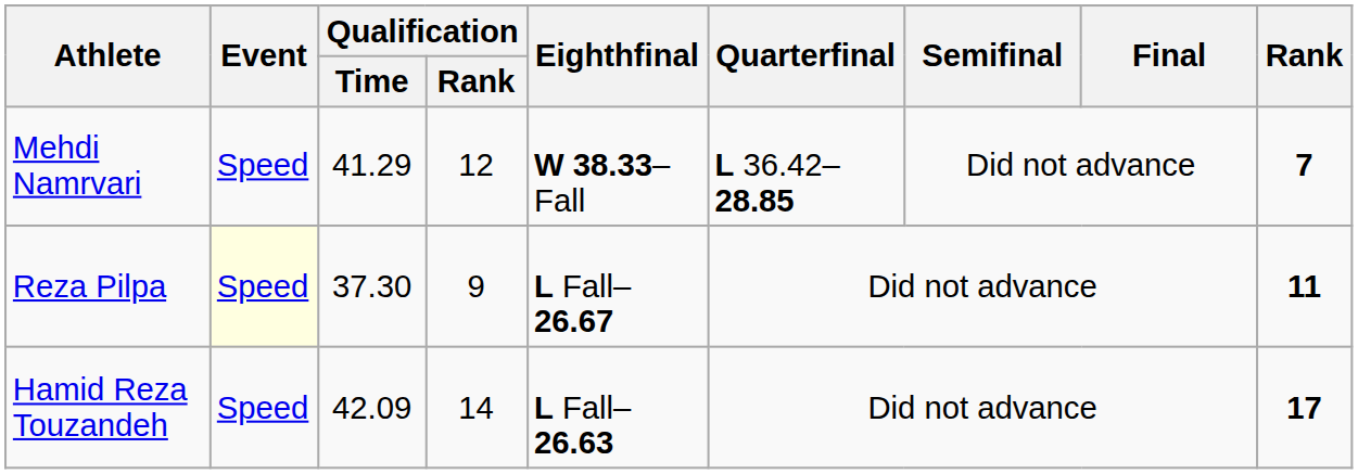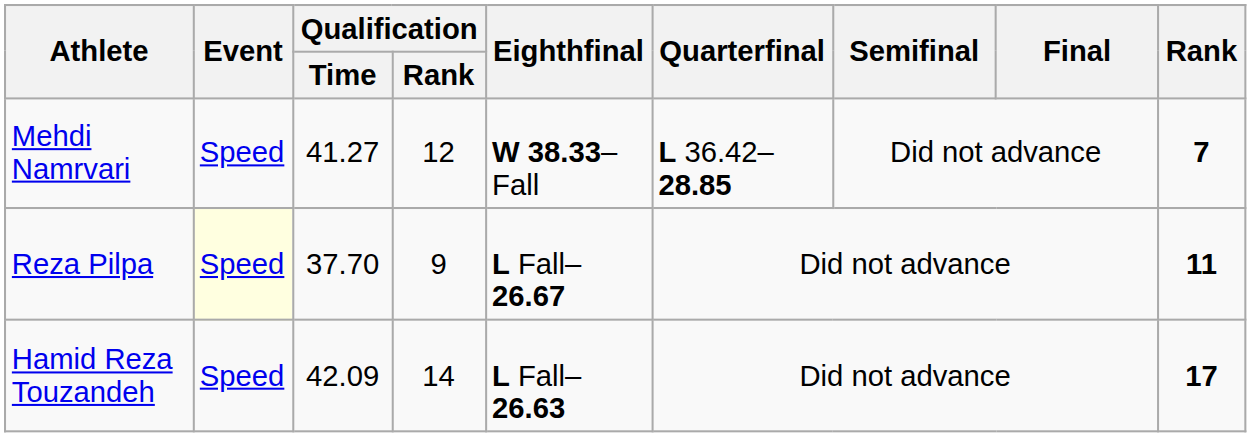Mehdi Namrvari | Qualification / Time: 41.29 -> 41.27
Reza Pilpa | Qualification / Time: 37.30 -> 37.70
